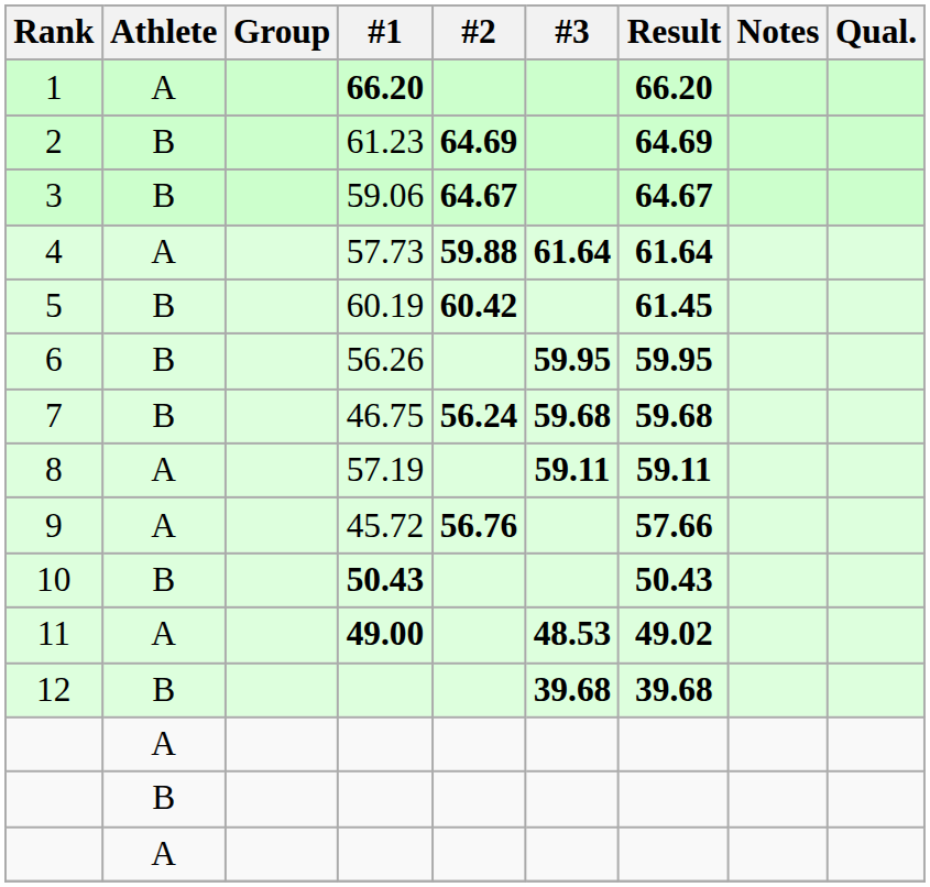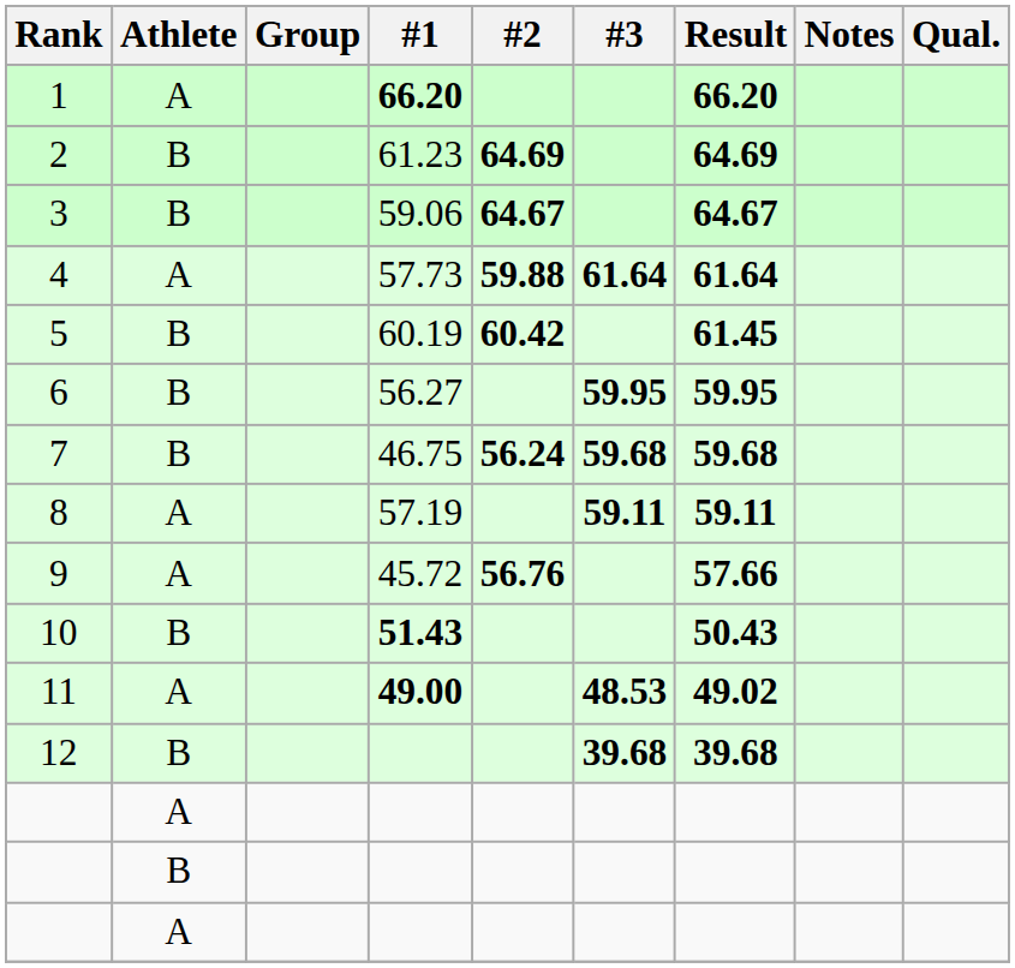6 | #1: 56.26 -> 56.27
10 | #1: 50.43 -> 51.43
